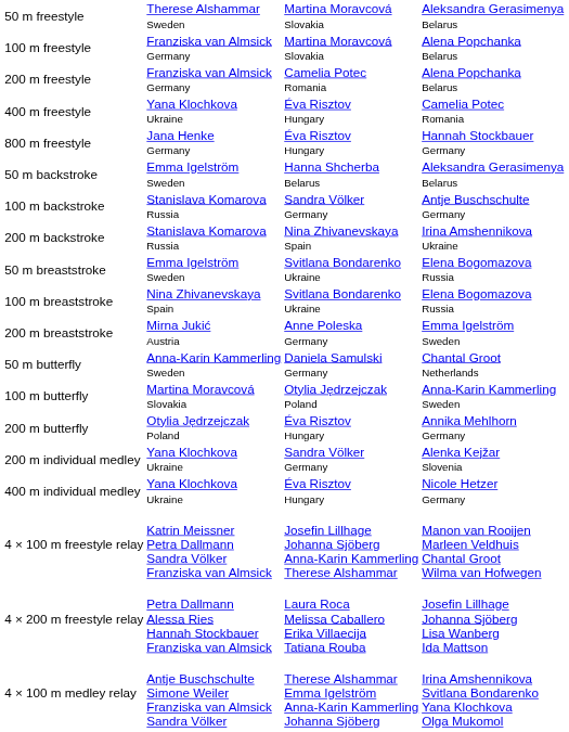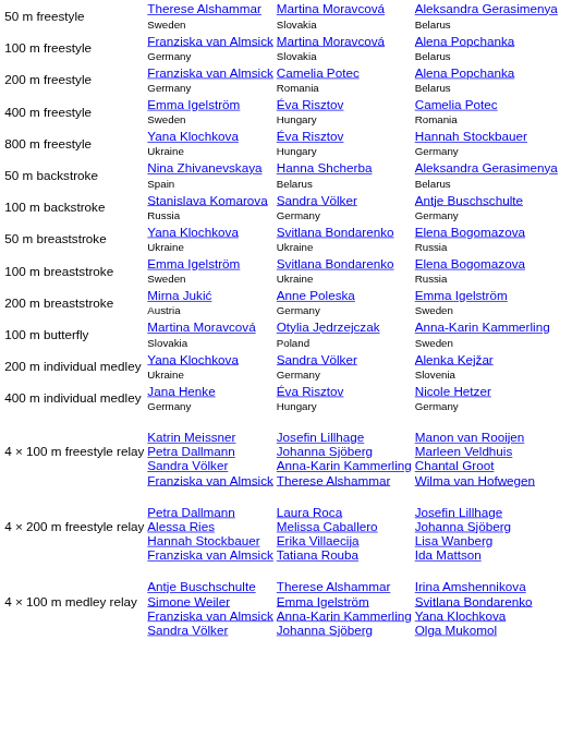400 m freestyle | column 2: Yana Klochkova Ukraine -> Emma Igelström Sweden
800 m freestyle | column 2: Jana Henke Germany -> Yana Klochkova Ukraine
50 m backstroke | column 2: Emma Igelström Sweden -> Nina Zhivanevskaya Spain
- row: 200 m backstroke | Stanislava Komarova Russia | Nina Zhivanevskaya Spain | Irina Amshennikova Ukraine
50 m breaststroke | column 2: Emma Igelström Sweden -> Yana Klochkova Ukraine
100 m breaststroke | column 2: Nina Zhivanevskaya Spain -> Emma Igelström Sweden
- row: 50 m butterfly | Anna-Karin Kammerling Sweden | Daniela Samulski Germany | Chantal Groot Netherlands
- row: 200 m butterfly | Otylia Jędrzejczak Poland | Éva Risztov Hungary | Annika Mehlhorn Germany
400 m individual medley | column 2: Yana Klochkova Ukraine -> Jana Henke Germany
